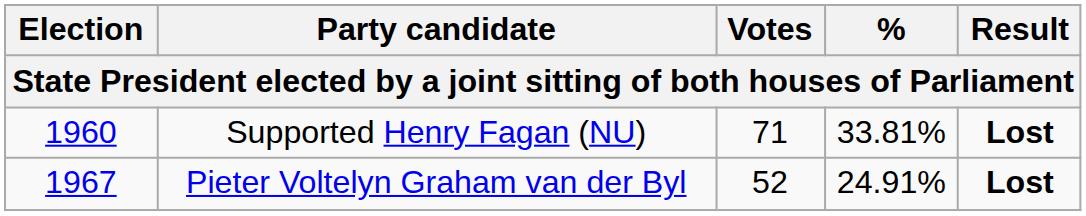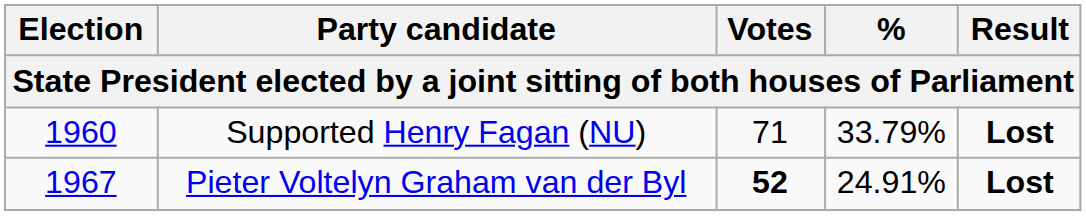Supported Henry Fagan (NU) | %: 33.81% -> 33.79%
Pieter Voltelyn Graham van der Byl | Votes: normal -> bold
